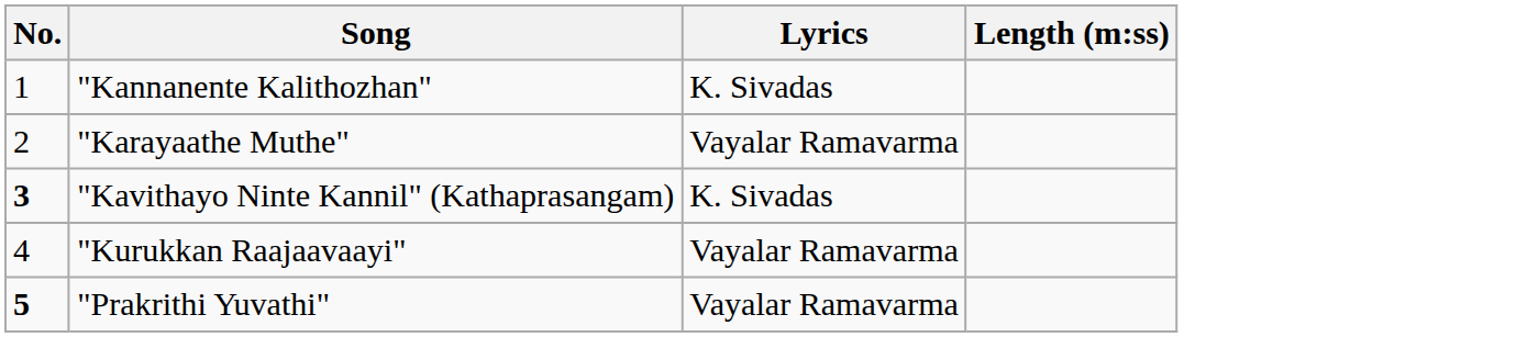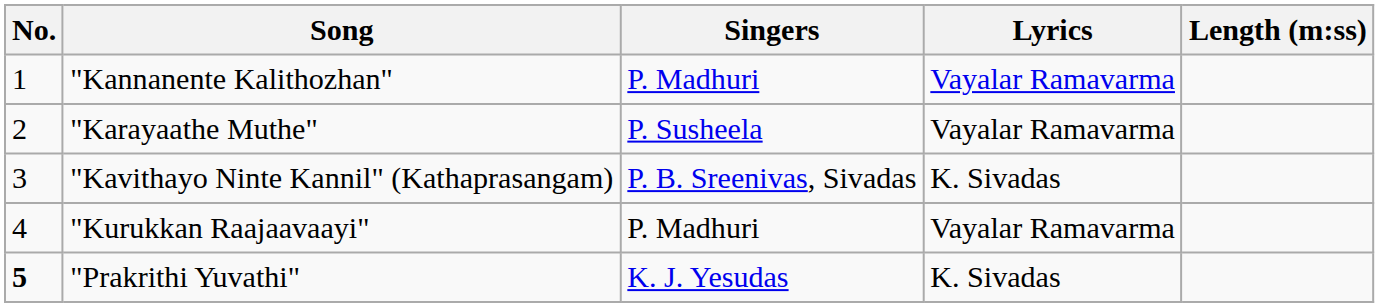+ column: Singers | P. Madhuri | P. Susheela | P. B. Sreenivas, Sivadas | P. Madhuri | K. J. Yesudas
"Kannanente Kalithozhan" | Lyrics: K. Sivadas -> Vayalar Ramavarma
"Kavithayo Ninte Kannil" (Kathaprasangam) | No.: bold -> normal
"Prakrithi Yuvathi" | Lyrics: Vayalar Ramavarma -> K. Sivadas
